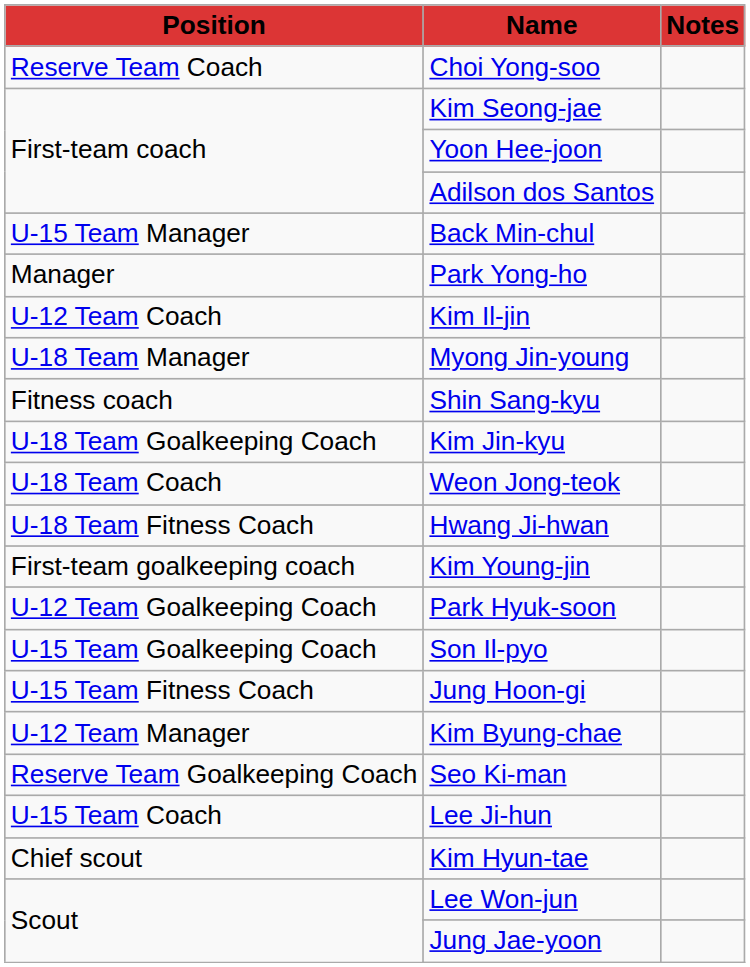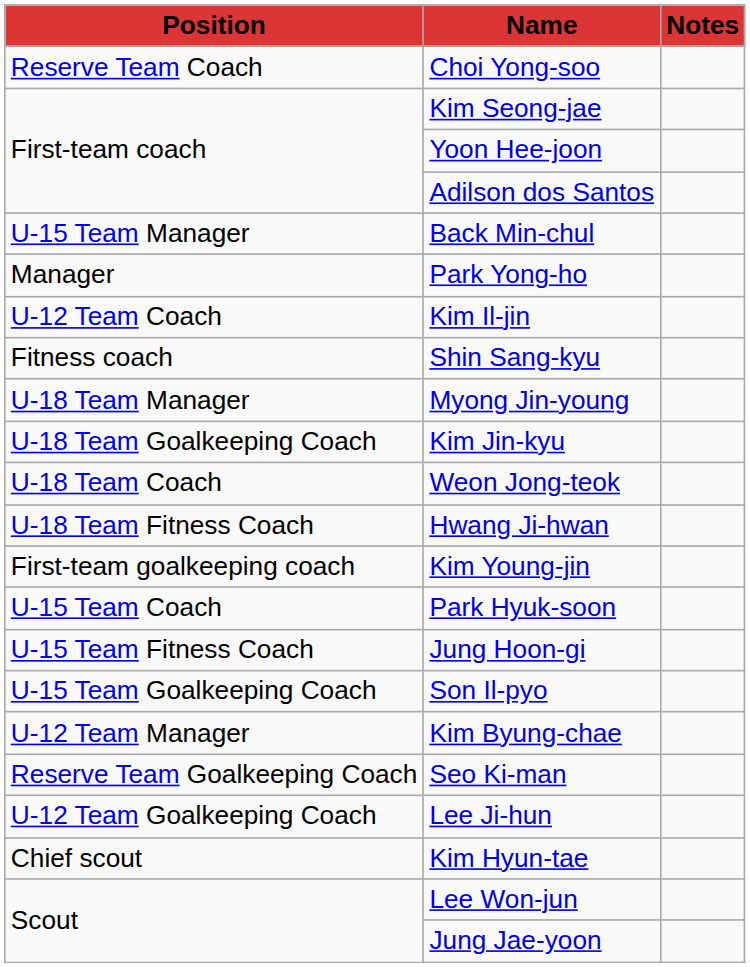rows swapped: Shin Sang-kyu <-> Myong Jin-young
Park Hyuk-soon | Position: U-12 Team Goalkeeping Coach -> U-15 Team Coach
rows swapped: Son Il-pyo <-> Jung Hoon-gi
Lee Ji-hun | Position: U-15 Team Coach -> U-12 Team Goalkeeping Coach
